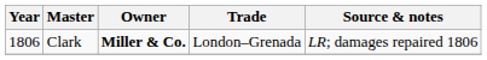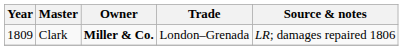Clark | Year: 1806 -> 1809
